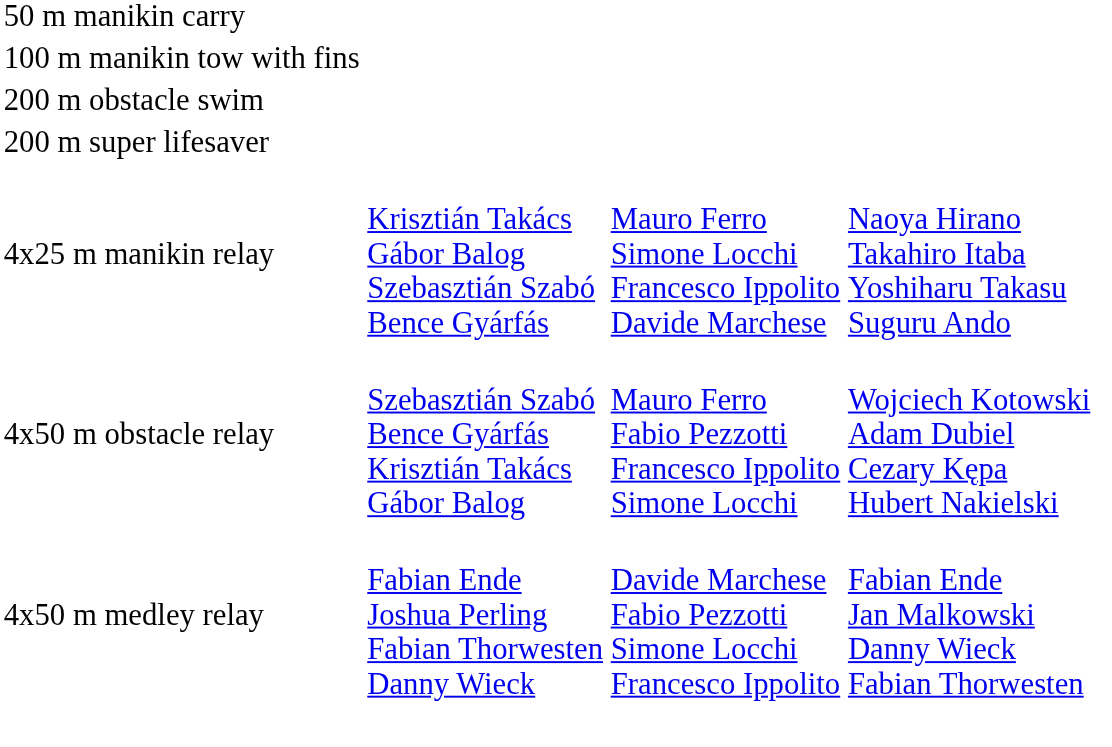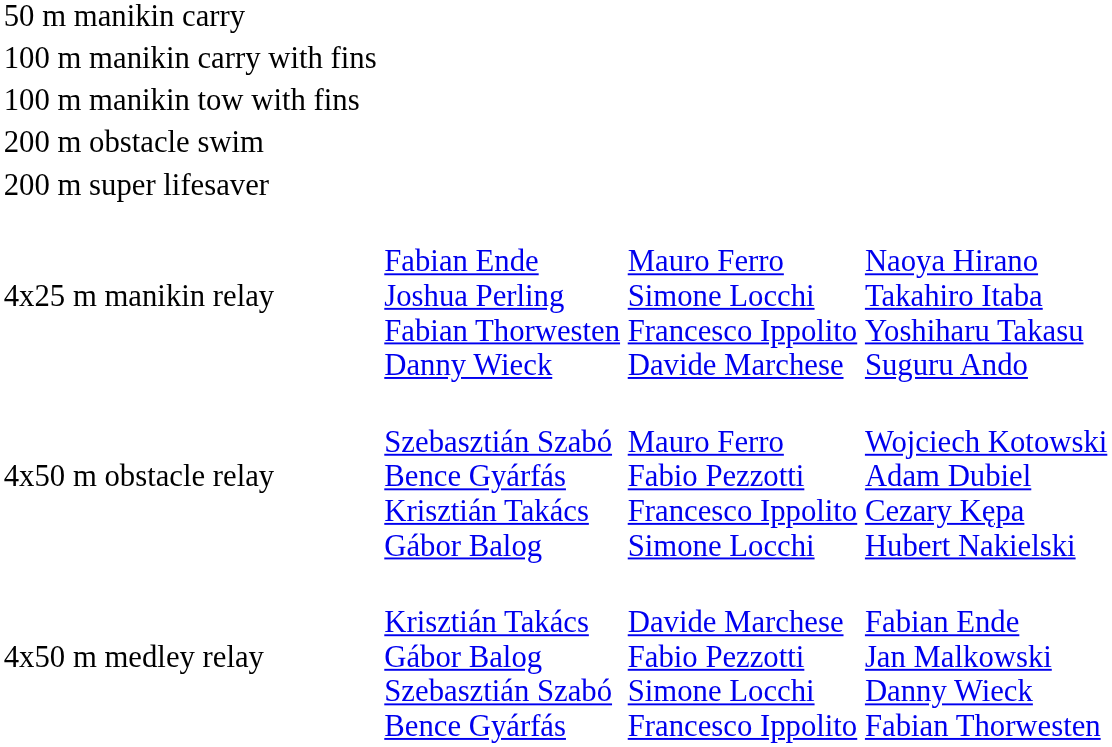+ row: 100 m manikin carry with fins
4x25 m manikin relay | column 2: Krisztián Takács Gábor Balog Szebasztián Szabó Bence Gyárfás -> Fabian Ende Joshua Perling Fabian Thorwesten Danny Wieck
4x50 m medley relay | column 2: Fabian Ende Joshua Perling Fabian Thorwesten Danny Wieck -> Krisztián Takács Gábor Balog Szebasztián Szabó Bence Gyárfás
